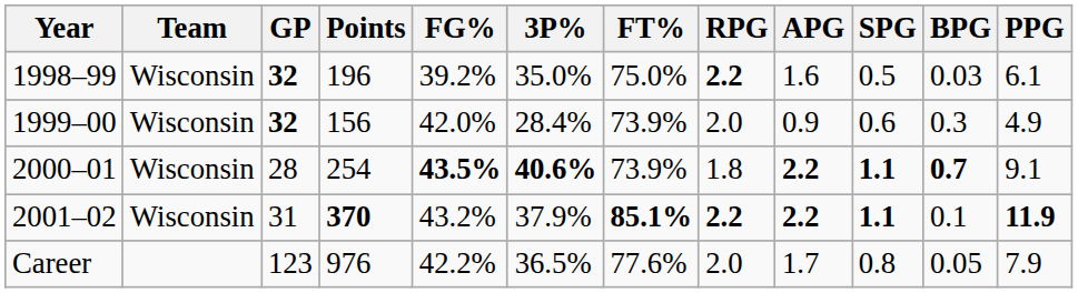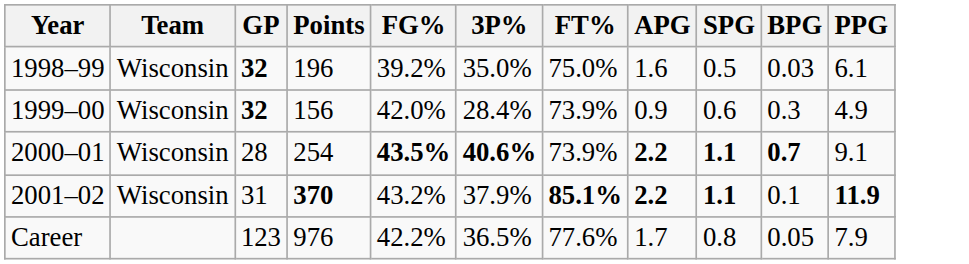- column: RPG | 2.2 | 2.0 | 1.8 | 2.2 | 2.0
